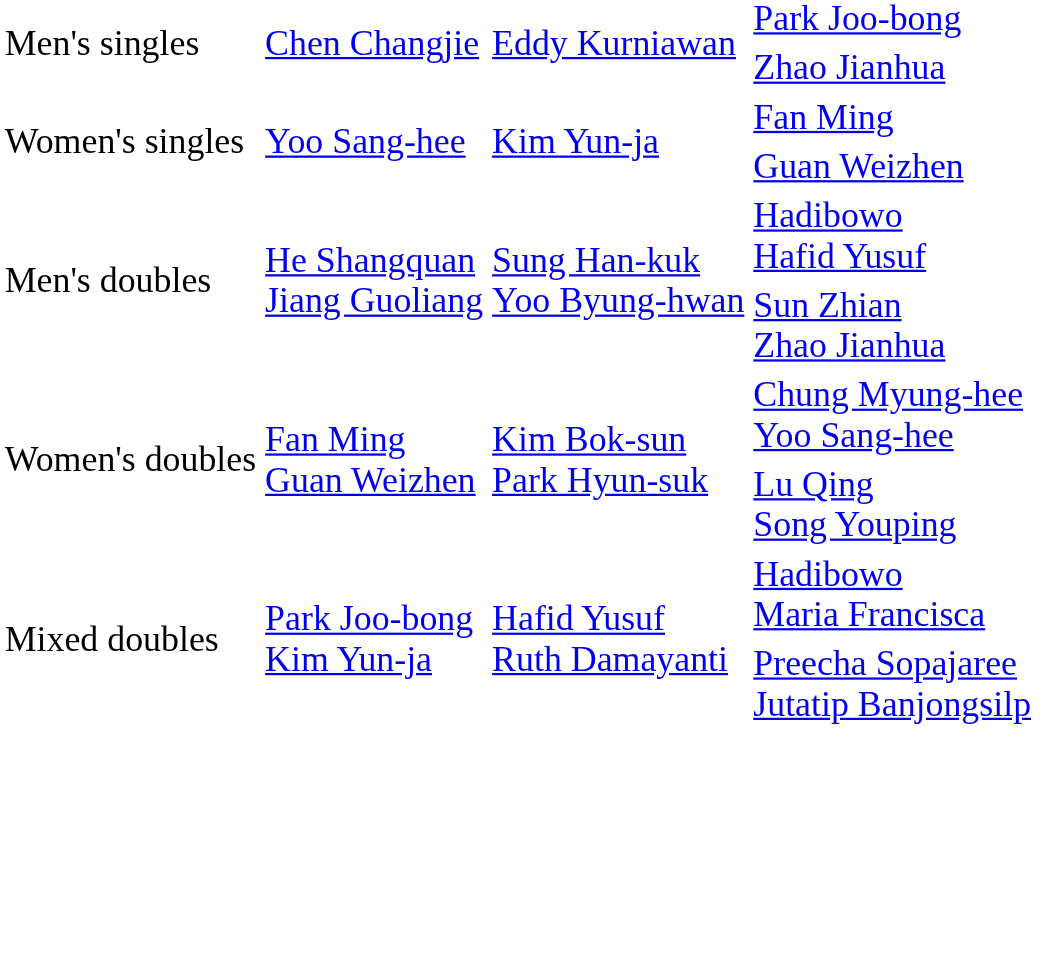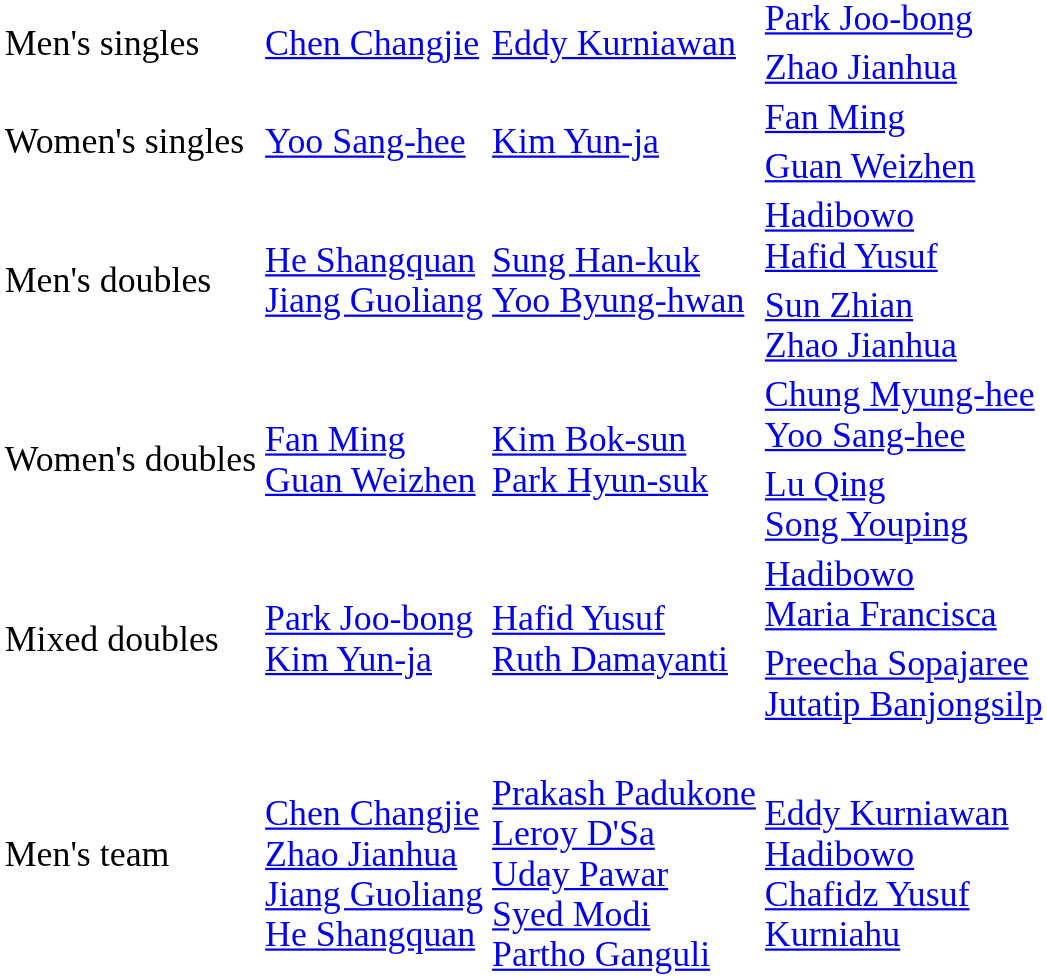+ row: Men's team | Chen Changjie Zhao Jianhua Jiang Guoliang He Shangquan | Prakash Padukone Leroy D'Sa Uday Pawar Syed Modi Partho Ganguli | Eddy Kurniawan Hadibowo Chafidz Yusuf Kurniahu
